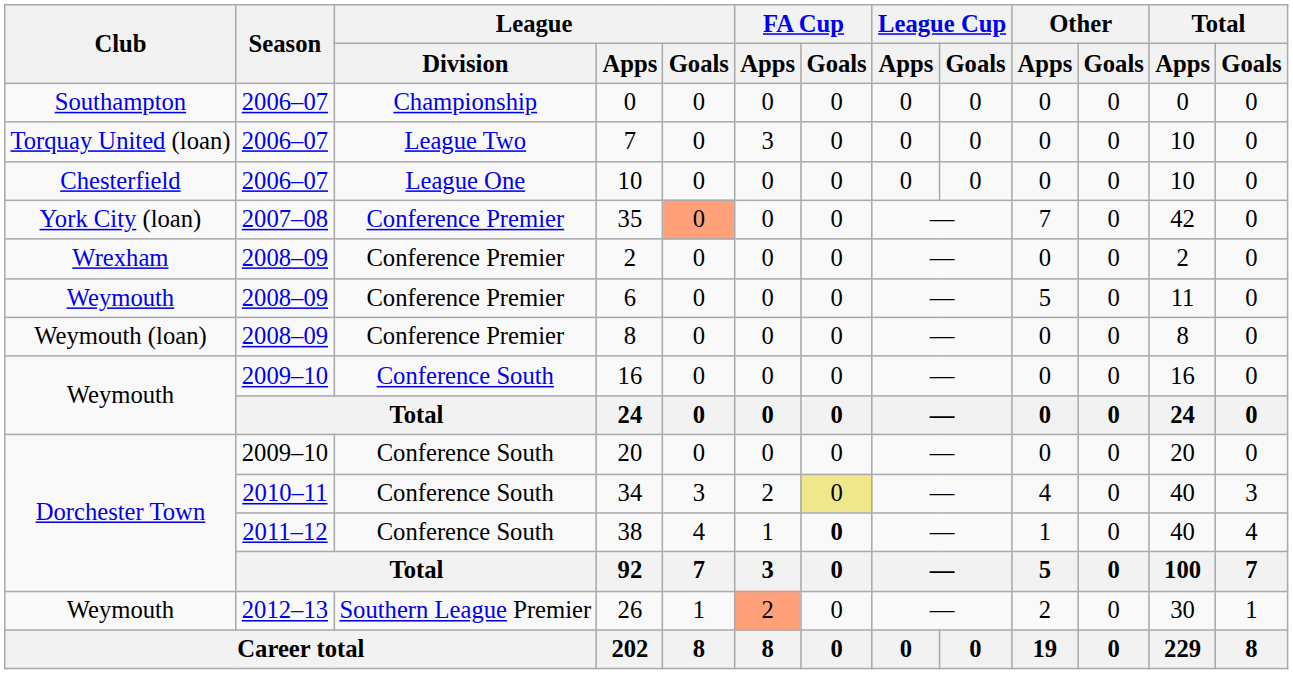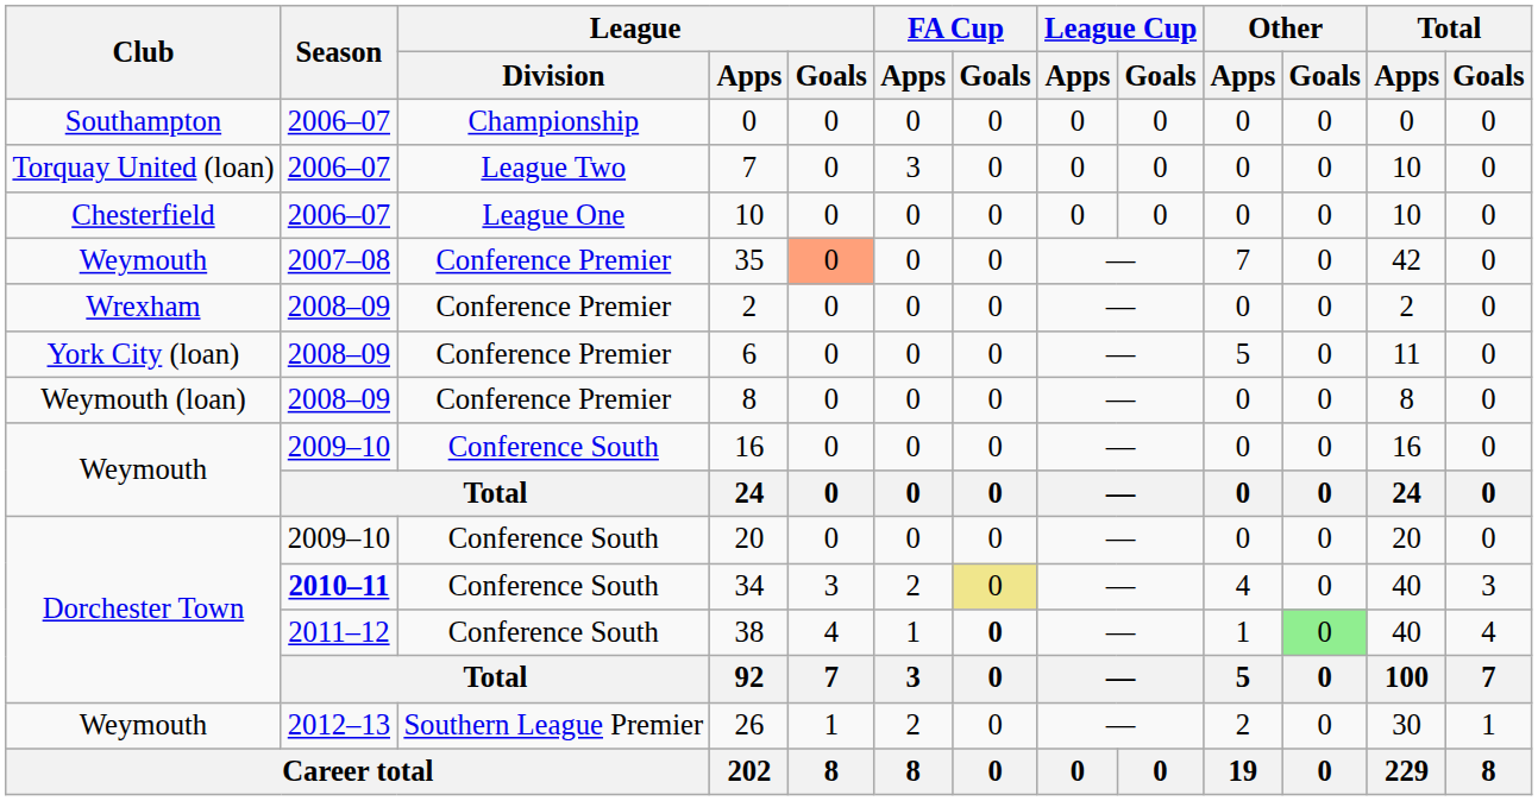35 | Club: York City (loan) -> Weymouth
6 | Club: Weymouth -> York City (loan)
34 | Season: normal -> bold
38 | Other / Goals: no background -> lightgreen background
26 | FA Cup / Apps: lightsalmon background -> no background
